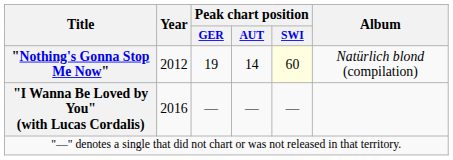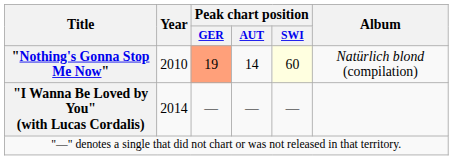"Nothing's Gonna Stop Me Now" | Year: 2012 -> 2010
"Nothing's Gonna Stop Me Now" | Peak chart position / GER: no background -> lightsalmon background
"I Wanna Be Loved by You" (with Lucas Cordalis) | Year: 2016 -> 2014
